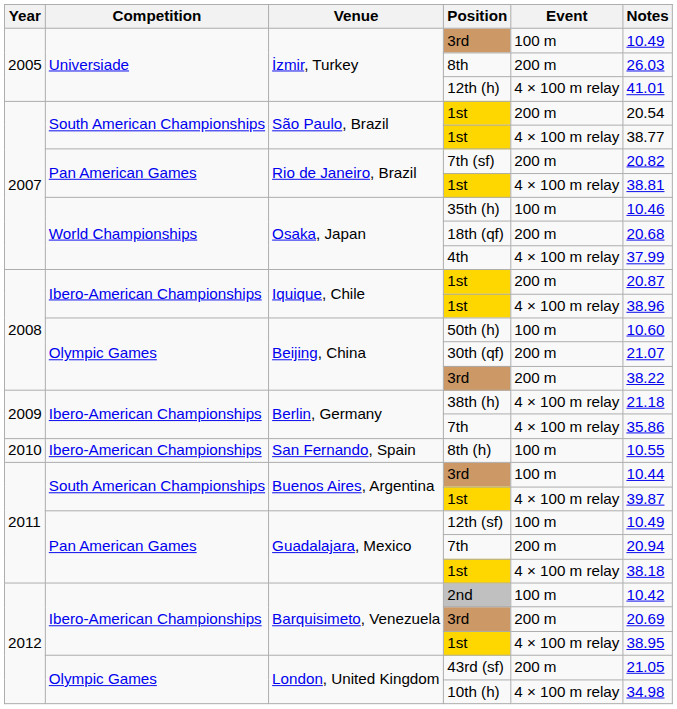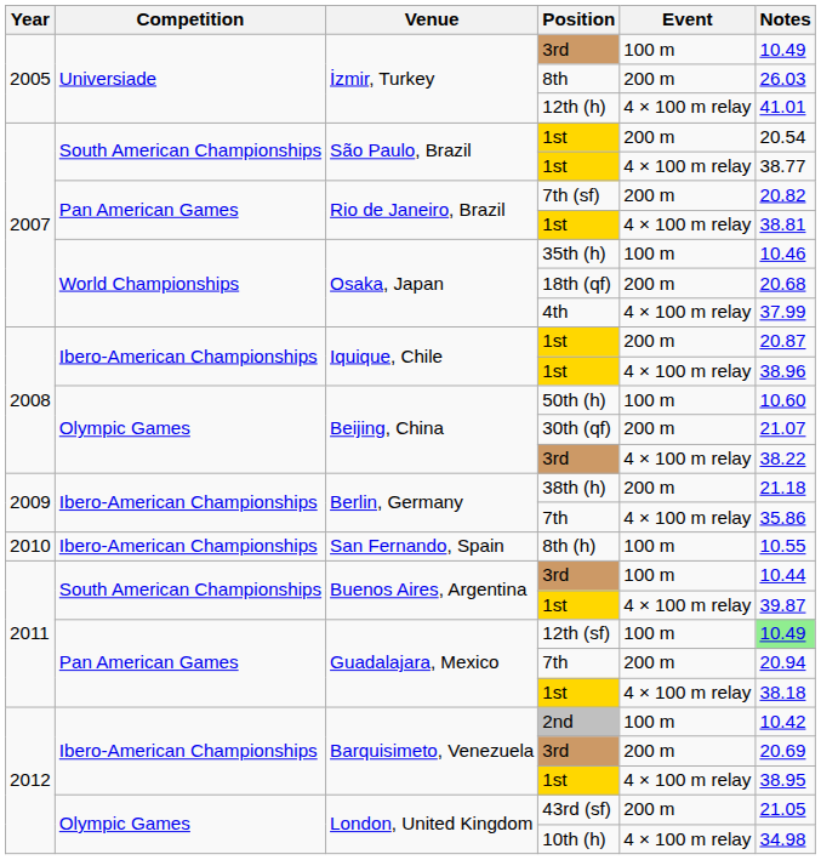Beijing, China / 3rd | Event: 200 m -> 4 × 100 m relay
38th (h) | Event: 4 × 100 m relay -> 200 m
12th (sf) | Notes: no background -> lightgreen background
